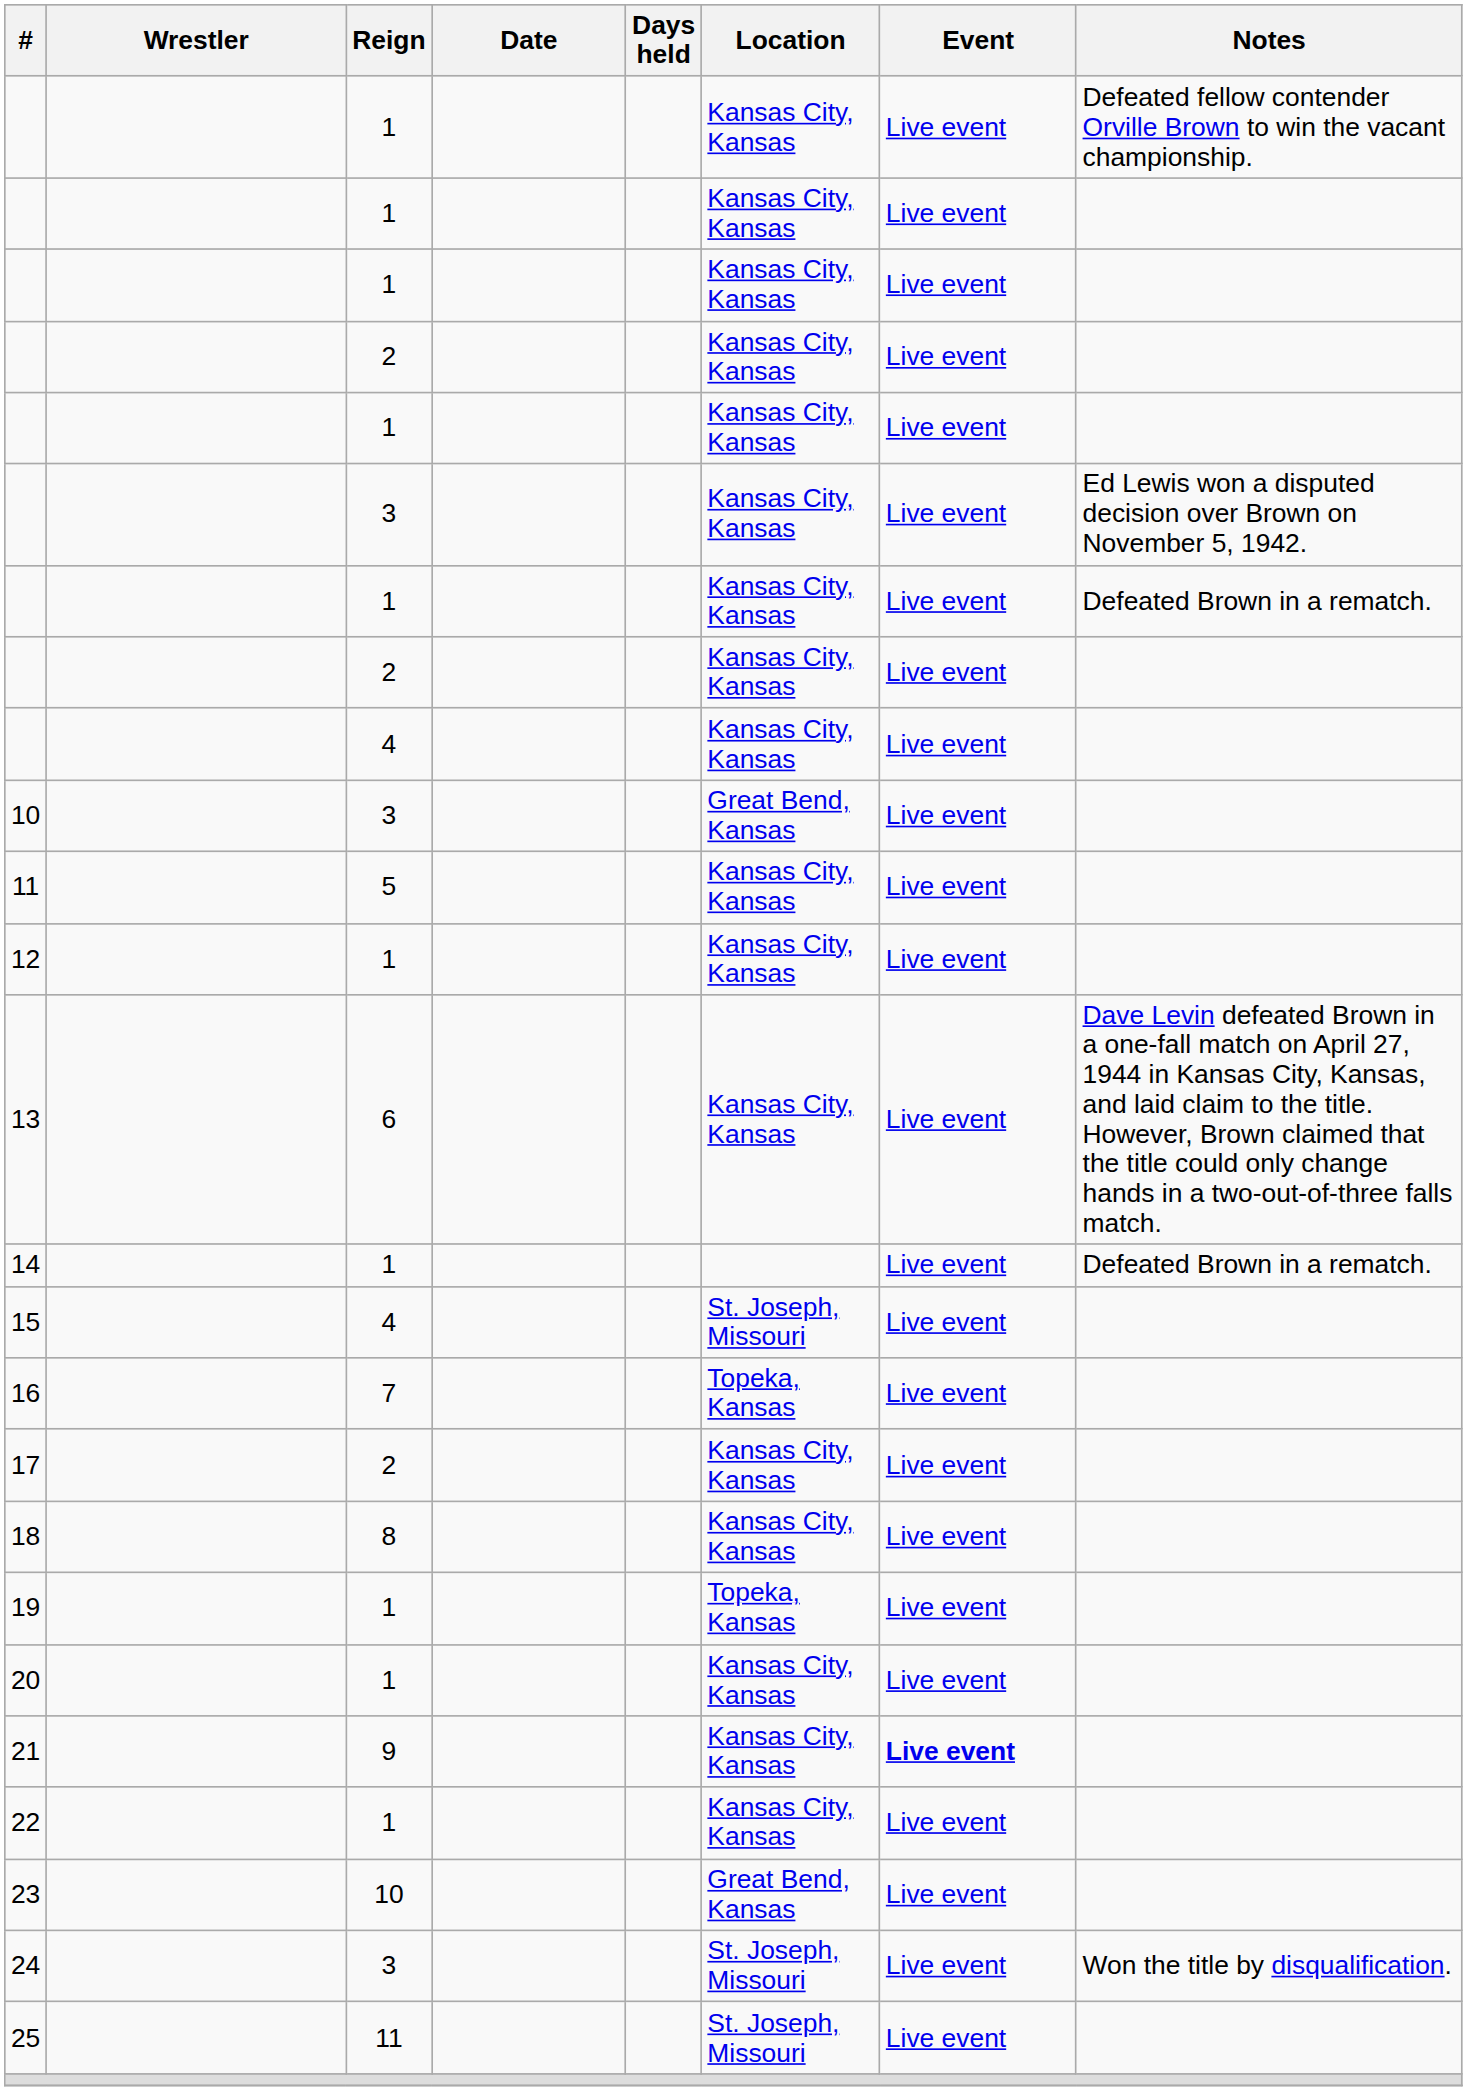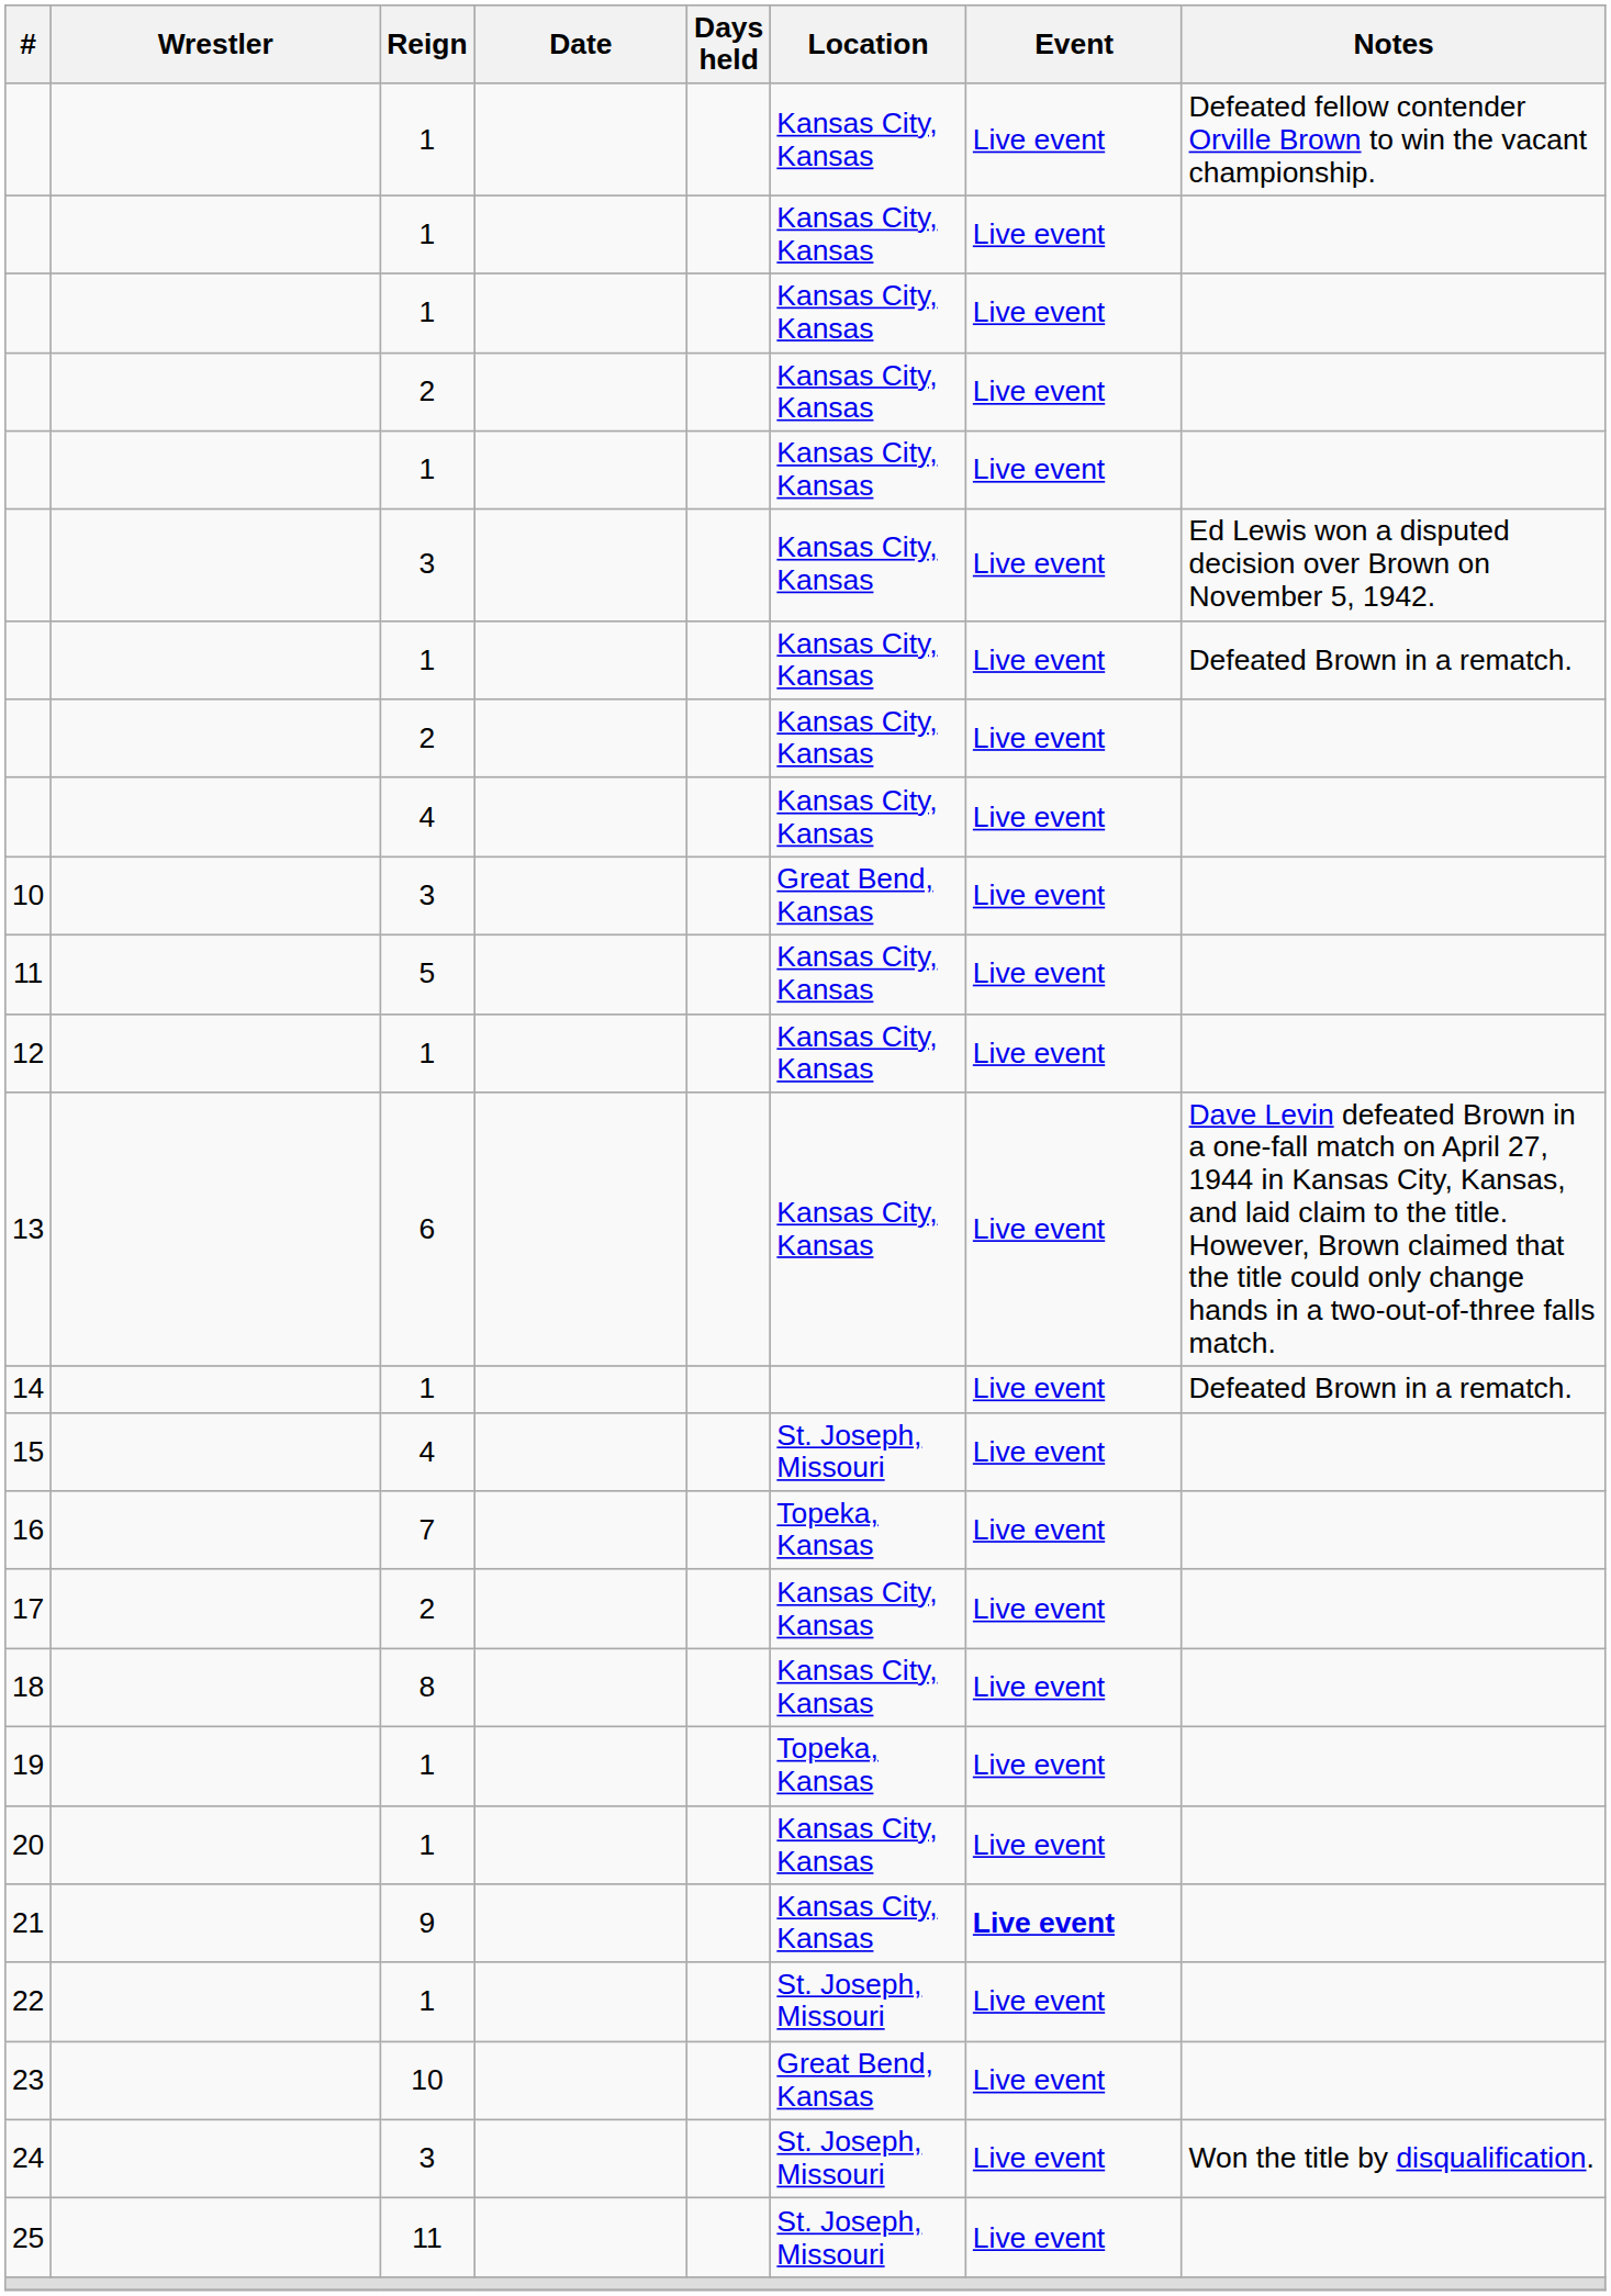22 | Location: Kansas City, Kansas -> St. Joseph, Missouri
